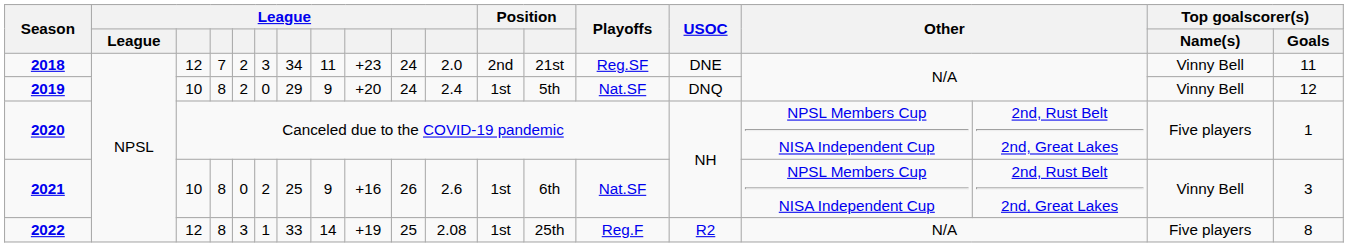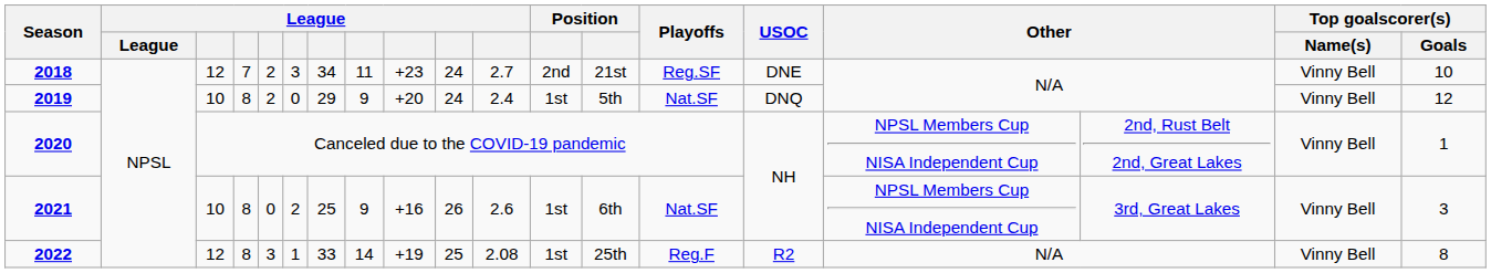2018 | column 11: 2.0 -> 2.7
2018 | Top goalscorer(s) / Goals: 11 -> 10
2020 | Top goalscorer(s) / Name(s): Five players -> Vinny Bell
2021 | column 17: 2nd, Rust Belt 2nd, Great Lakes -> 3rd, Great Lakes
2022 | Top goalscorer(s) / Name(s): Five players -> Vinny Bell
